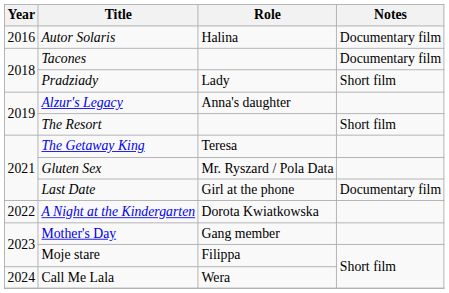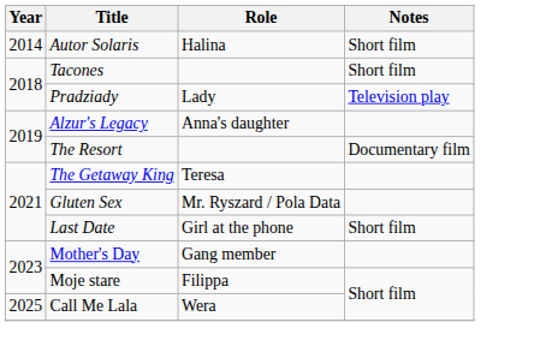Autor Solaris | Year: 2016 -> 2014
Autor Solaris | Notes: Documentary film -> Short film
Tacones | Notes: Documentary film -> Short film
Pradziady | Notes: Short film -> Television play
The Resort | Notes: Short film -> Documentary film
Last Date | Notes: Documentary film -> Short film
- row: 2022 | A Night at the Kindergarten | Dorota Kwiatkowska
Call Me Lala | Year: 2024 -> 2025
